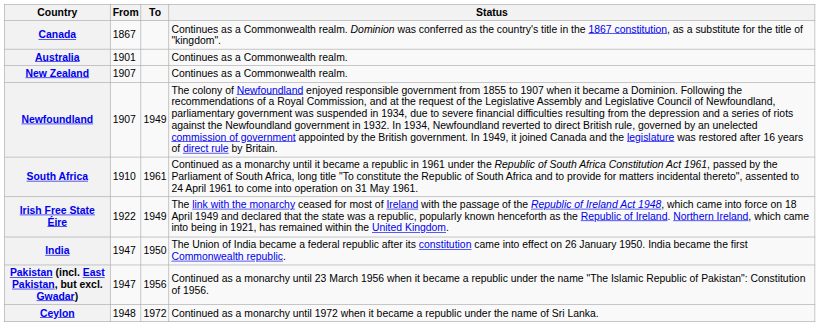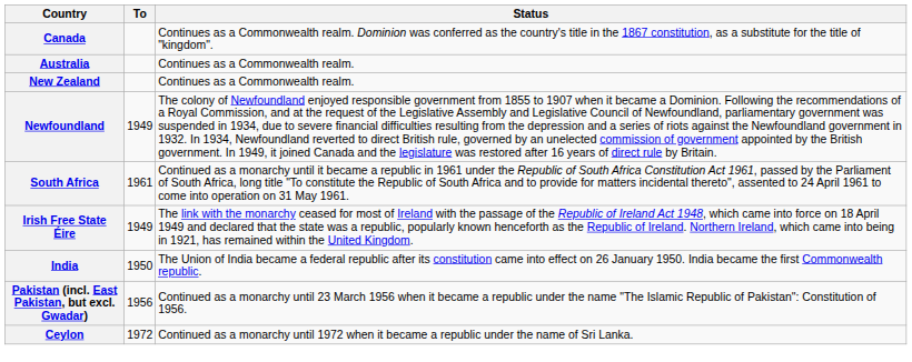- column: From | 1867 | 1901 | 1907 | 1907 | 1910 | 1922 | 1947 | 1947 | 1948
